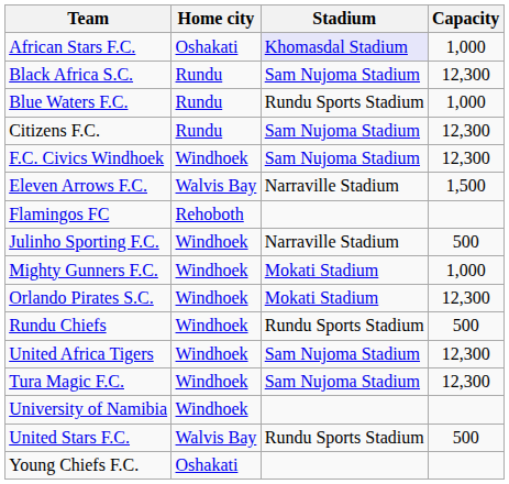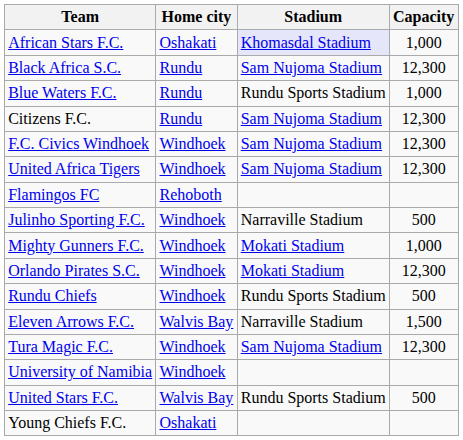rows swapped: Eleven Arrows F.C. <-> United Africa Tigers
